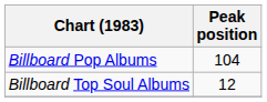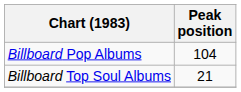Billboard Top Soul Albums | Peak position: 12 -> 21
